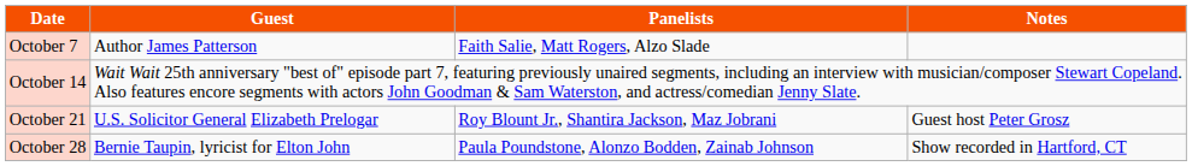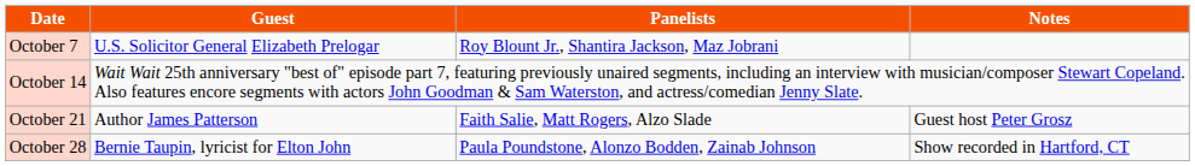October 7 | Guest: Author James Patterson -> U.S. Solicitor General Elizabeth Prelogar
October 7 | Panelists: Faith Salie, Matt Rogers, Alzo Slade -> Roy Blount Jr., Shantira Jackson, Maz Jobrani
October 21 | Guest: U.S. Solicitor General Elizabeth Prelogar -> Author James Patterson
October 21 | Panelists: Roy Blount Jr., Shantira Jackson, Maz Jobrani -> Faith Salie, Matt Rogers, Alzo Slade
